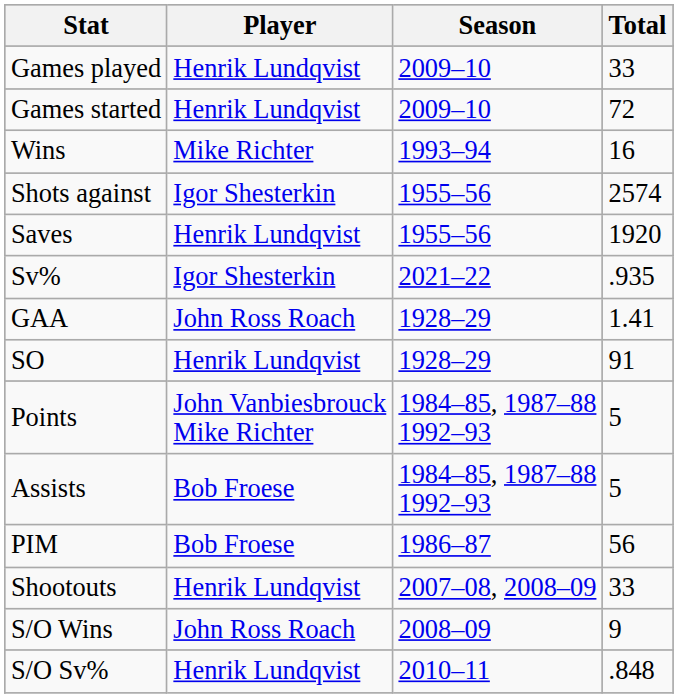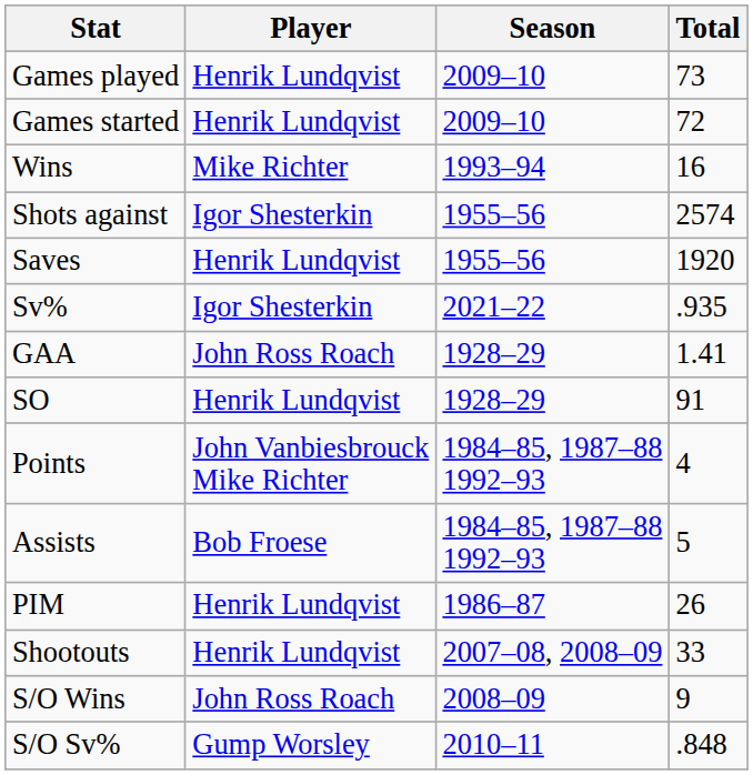Games played | Total: 33 -> 73
Points | Total: 5 -> 4
PIM | Player: Bob Froese -> Henrik Lundqvist
PIM | Total: 56 -> 26
S/O Sv% | Player: Henrik Lundqvist -> Gump Worsley
